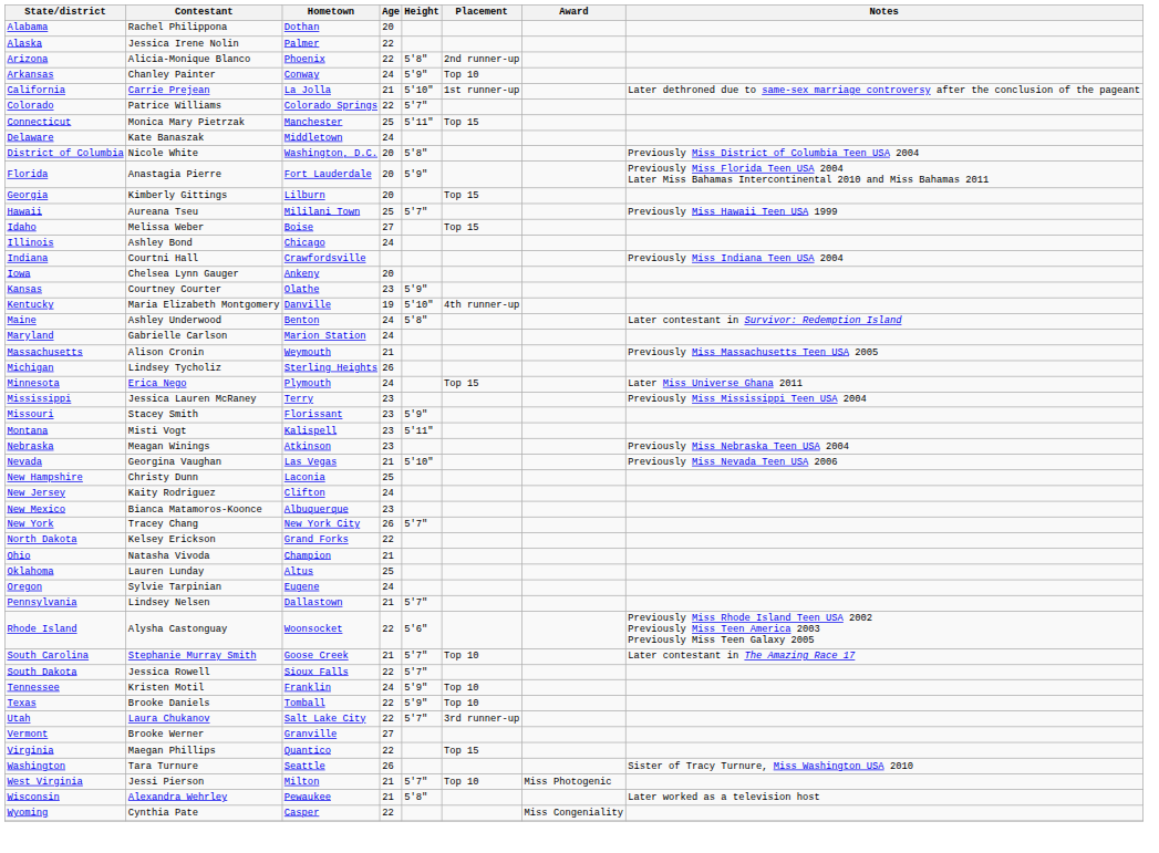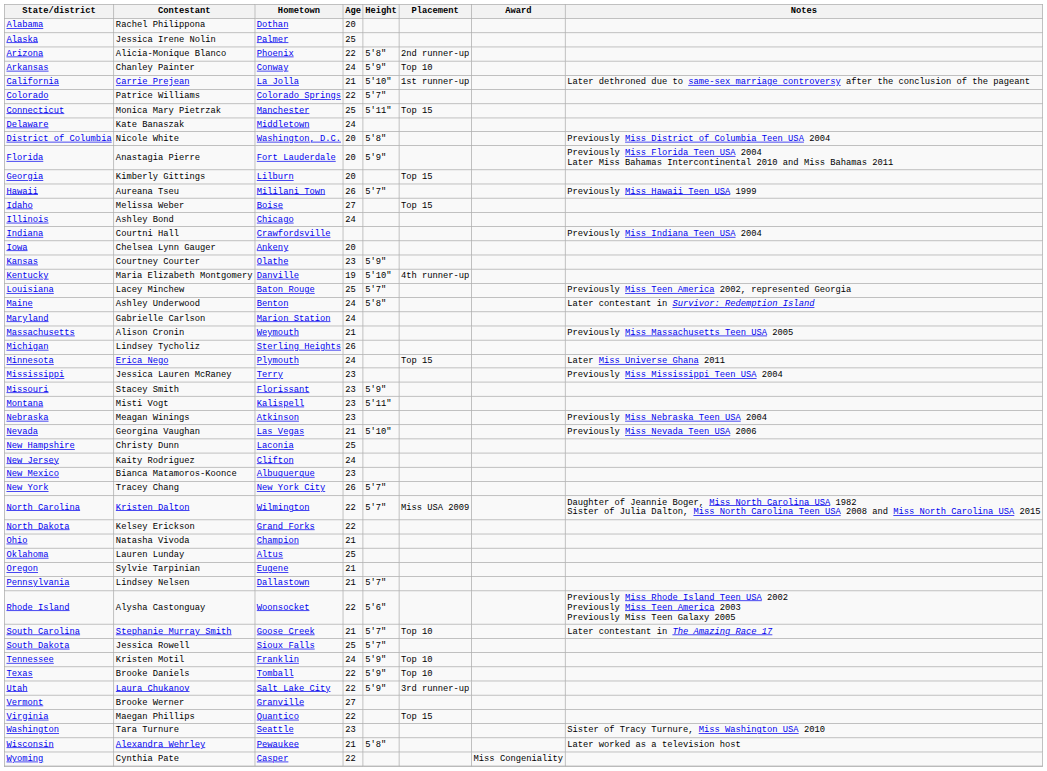Alaska | Age: 22 -> 25
Hawaii | Age: 25 -> 26
+ row: Louisiana | Lacey Minchew | Baton Rouge | 25 | 5'7" | Previously Miss Teen America 2002, represented Georgia
+ row: North Carolina | Kristen Dalton | Wilmington | 22 | 5'7" | Miss USA 2009 | Daughter of Jeannie Boger, Miss North Carolina USA 1982 Sister of Julia Dalton, Miss North Carolina Teen USA 2008 and Miss North Carolina USA 2015
Oregon | Age: 24 -> 21
South Dakota | Age: 22 -> 25
Utah | Height: 5'7" -> 5'9"
Washington | Age: 26 -> 23
- row: West Virginia | Jessi Pierson | Milton | 21 | 5'7" | Top 10 | Miss Photogenic
